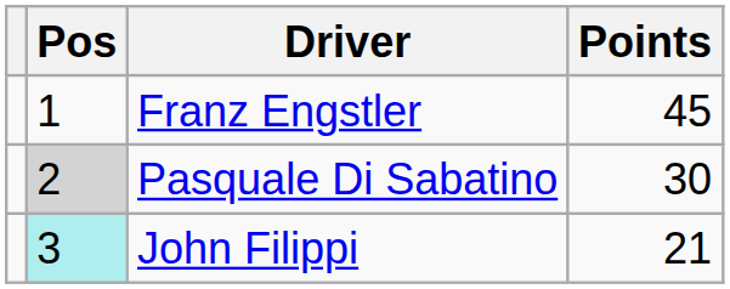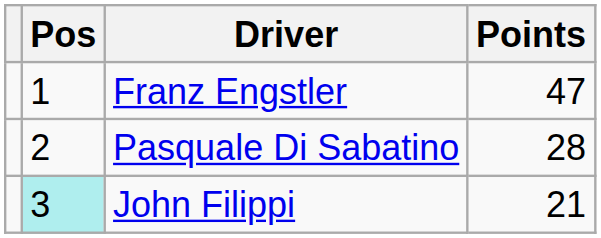Franz Engstler | Points: 45 -> 47
Pasquale Di Sabatino | Pos: lightgrey background -> no background
Pasquale Di Sabatino | Points: 30 -> 28
